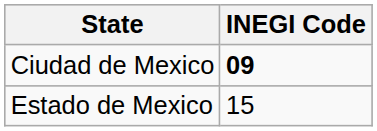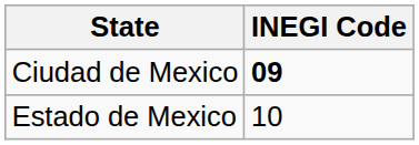Estado de Mexico | INEGI Code: 15 -> 10
